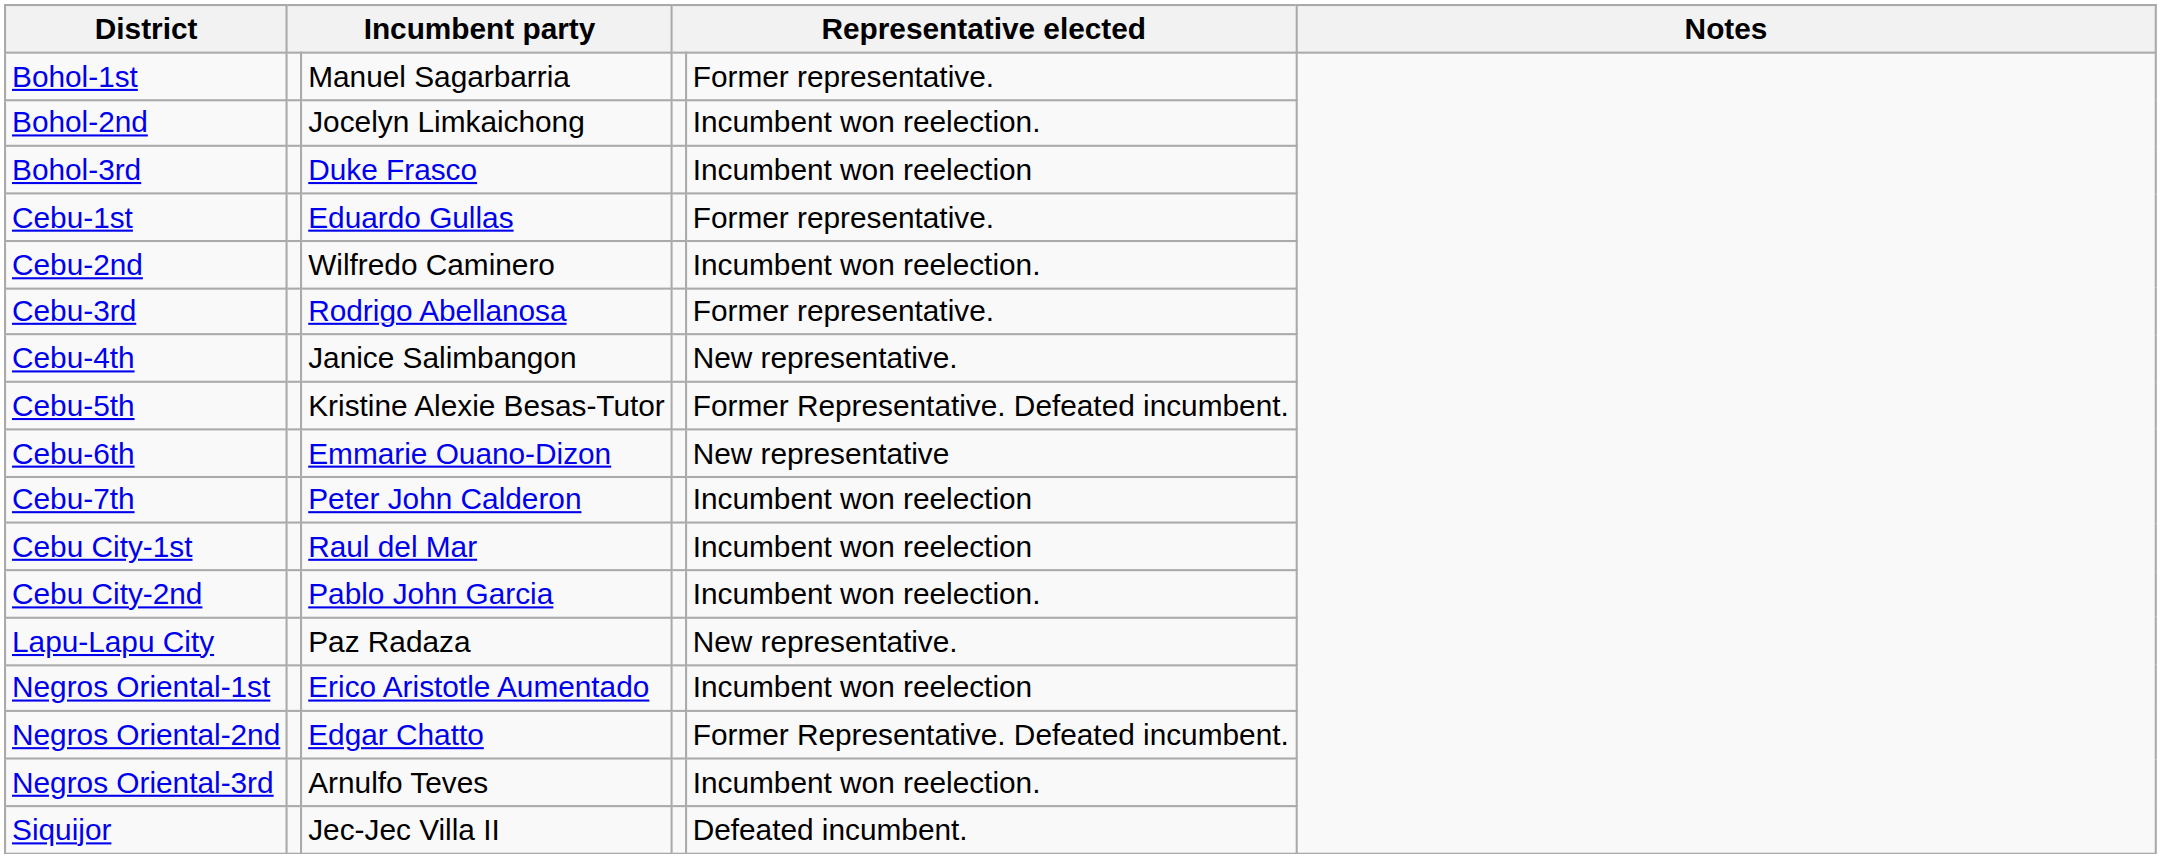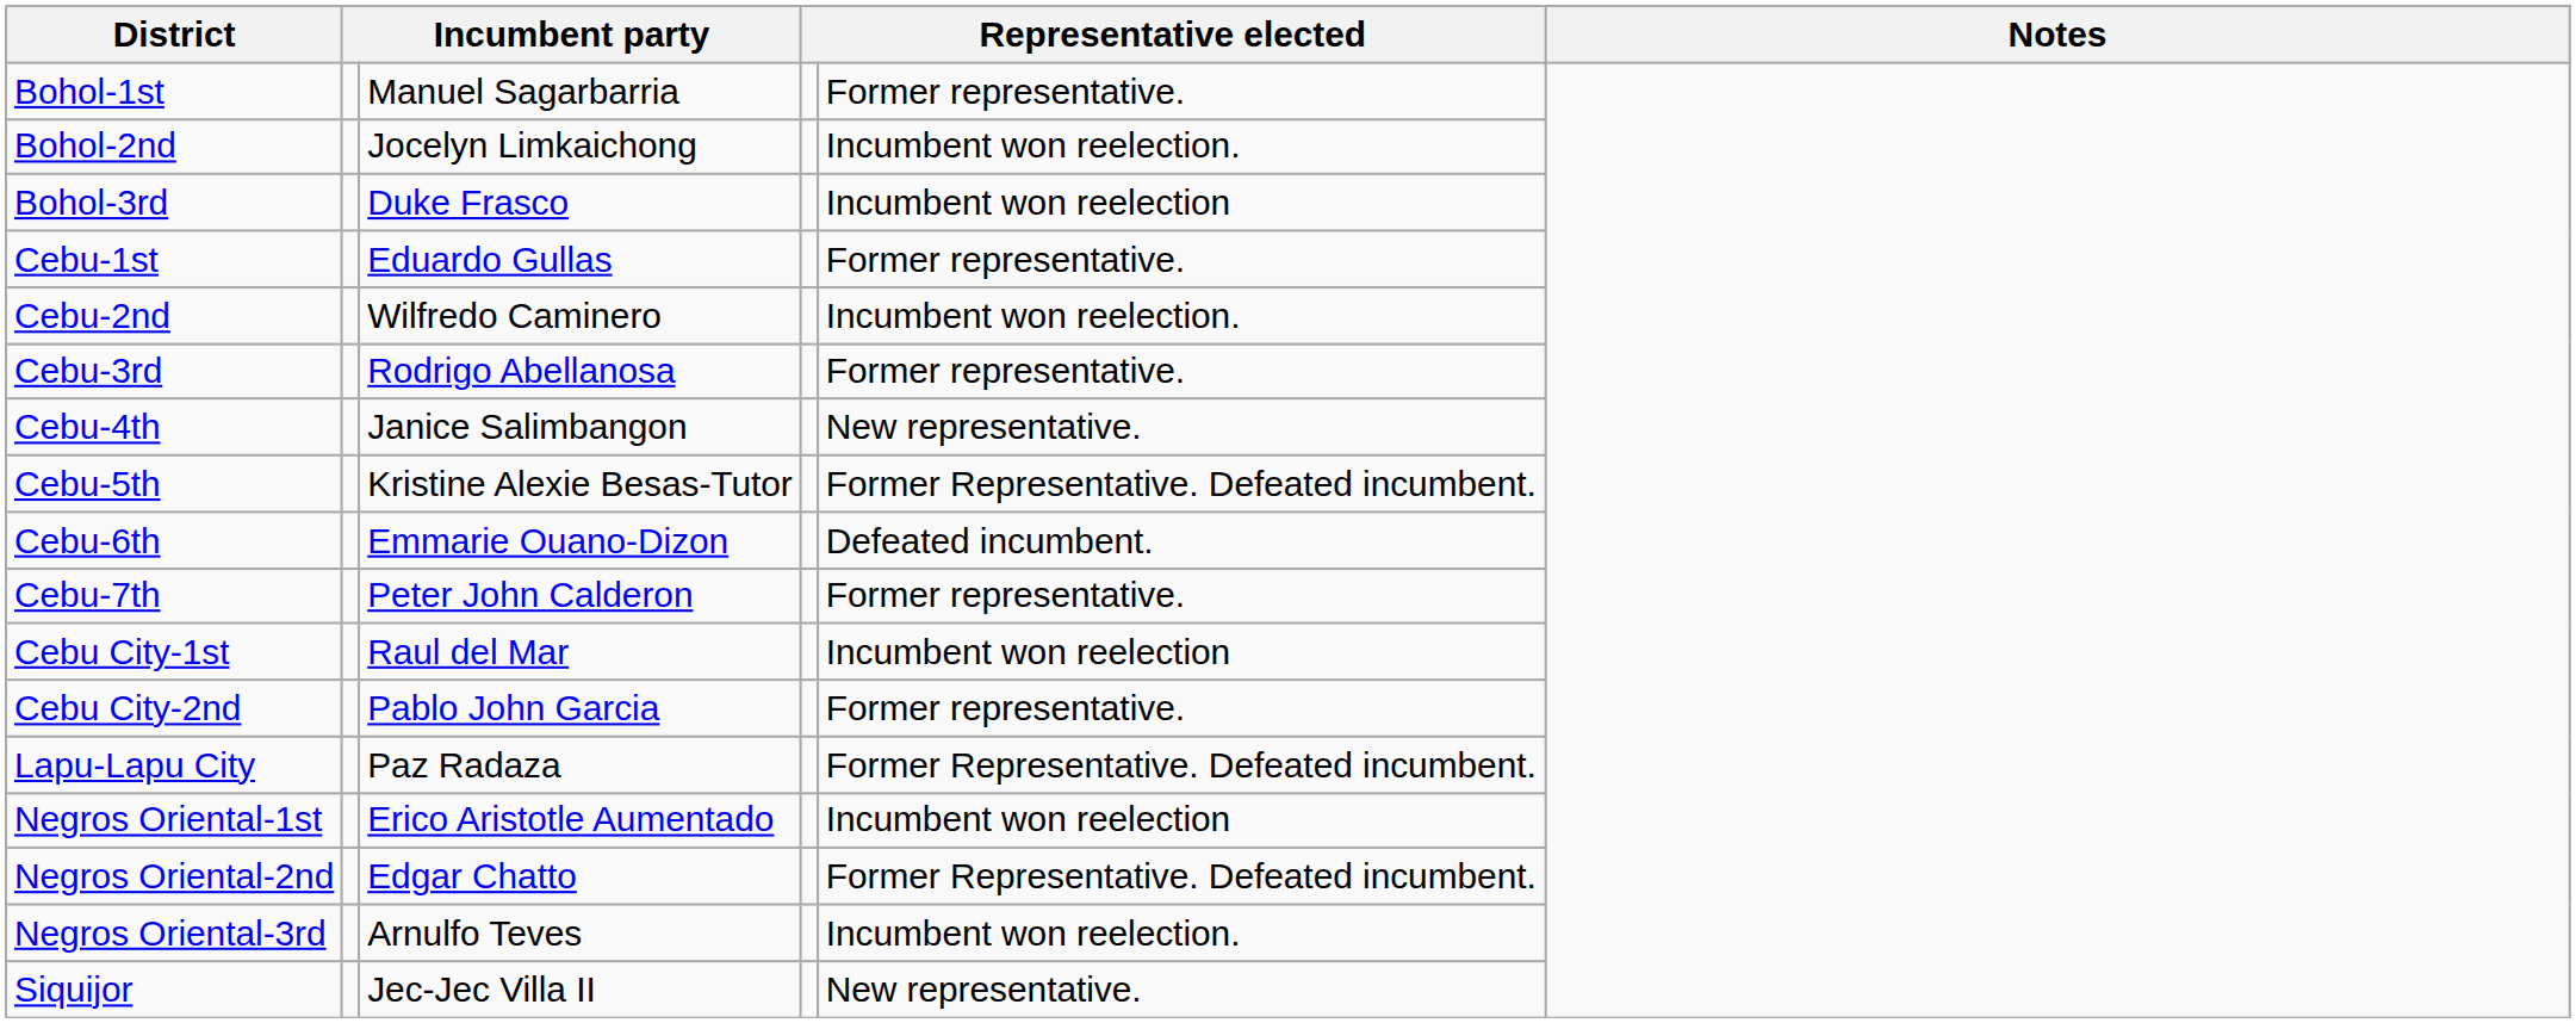Cebu-6th | column 5: New representative -> Defeated incumbent.
Cebu-7th | column 5: Incumbent won reelection -> Former representative.
Cebu City-2nd | column 5: Incumbent won reelection. -> Former representative.
Lapu-Lapu City | column 5: New representative. -> Former Representative. Defeated incumbent.
Siquijor | column 5: Defeated incumbent. -> New representative.
